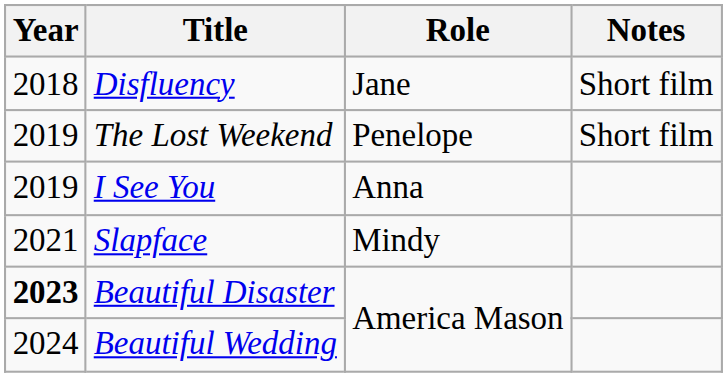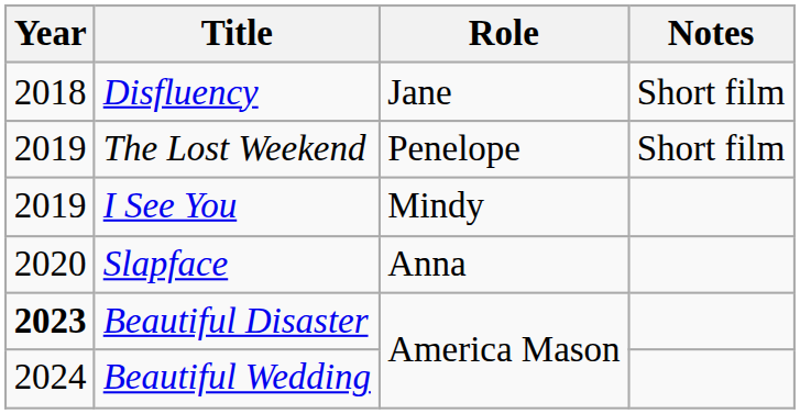I See You | Role: Anna -> Mindy
Slapface | Year: 2021 -> 2020
Slapface | Role: Mindy -> Anna
